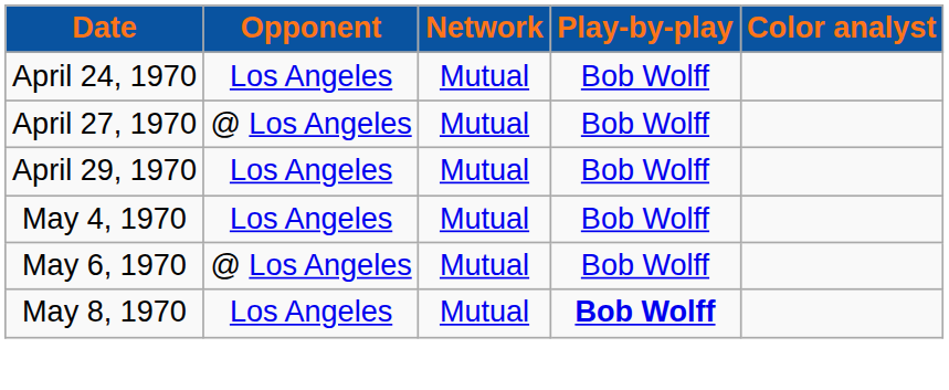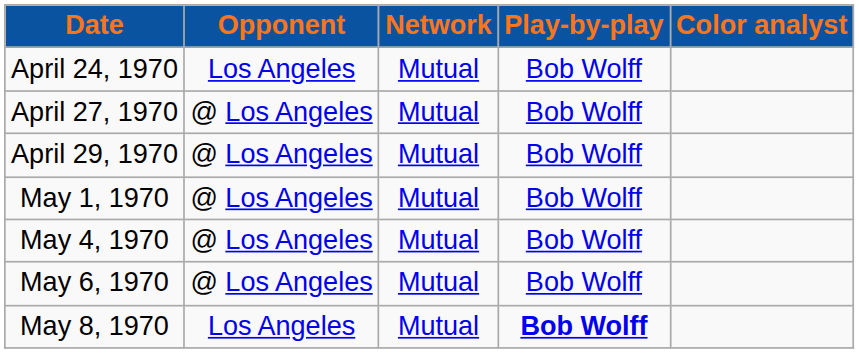April 29, 1970 | Opponent: Los Angeles -> @ Los Angeles
+ row: May 1, 1970 | @ Los Angeles | Mutual | Bob Wolff
May 4, 1970 | Opponent: Los Angeles -> @ Los Angeles
